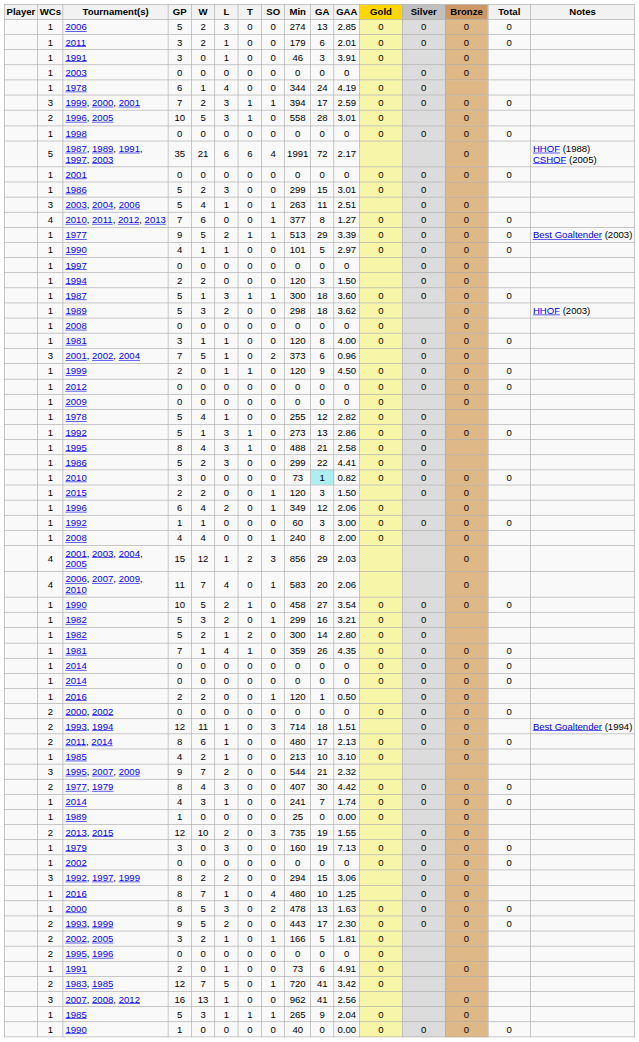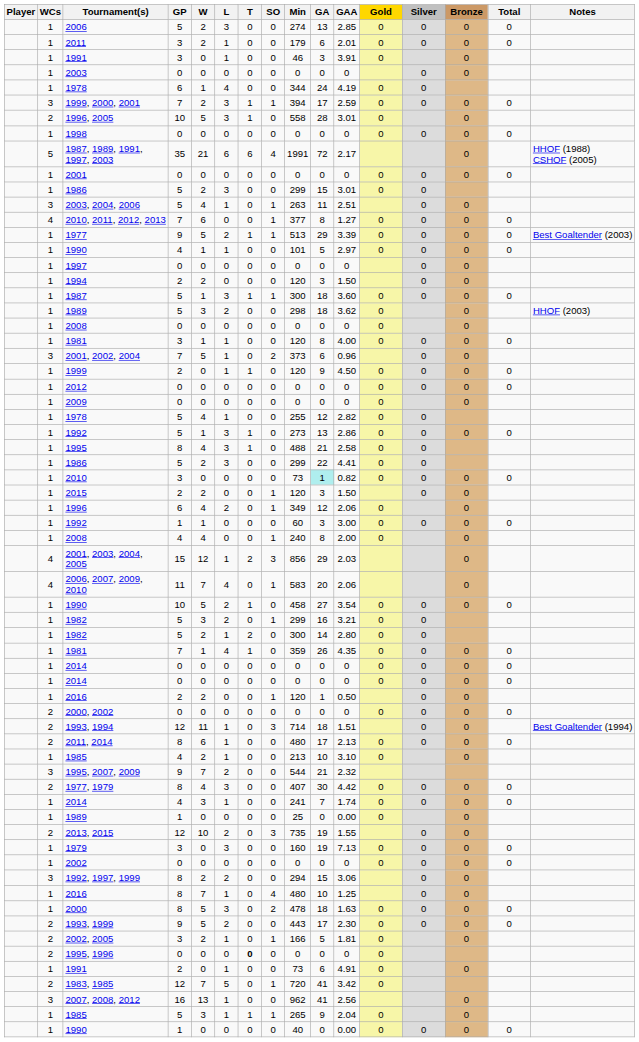2000 | GA: 13 -> 18
1995, 1996 | T: normal -> bold
